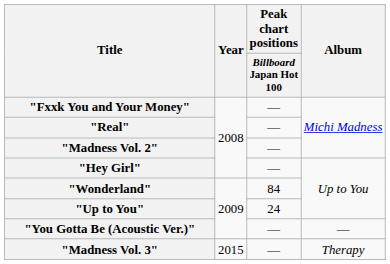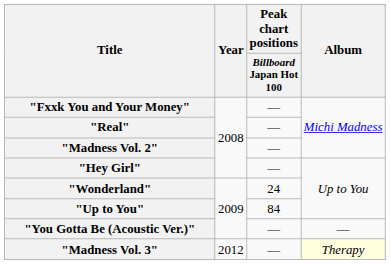"Wonderland" | Peak chart positions / Billboard Japan Hot 100: 84 -> 24
"Up to You" | Peak chart positions / Billboard Japan Hot 100: 24 -> 84
"Madness Vol. 3" | Year: 2015 -> 2012
"Madness Vol. 3" | Album: no background -> lightyellow background
